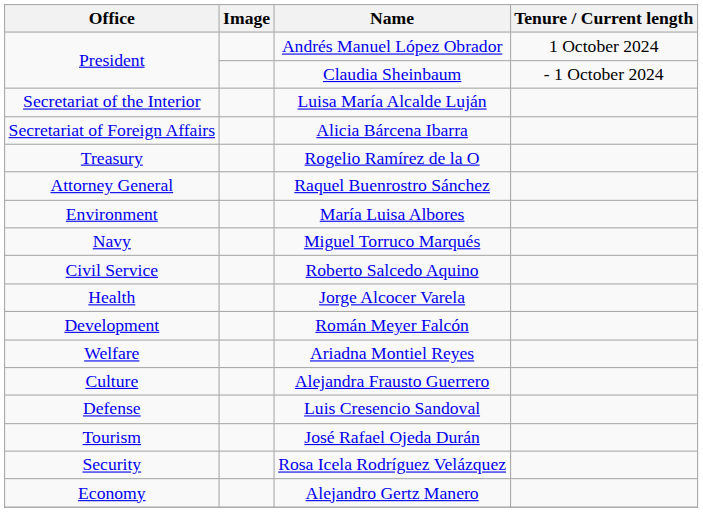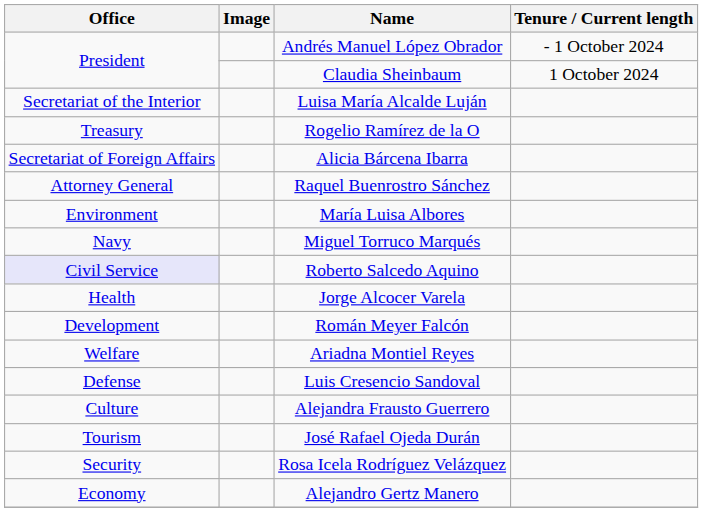Andrés Manuel López Obrador | Tenure / Current length: 1 October 2024 -> - 1 October 2024
Claudia Sheinbaum | Tenure / Current length: - 1 October 2024 -> 1 October 2024
rows swapped: Alicia Bárcena Ibarra <-> Rogelio Ramírez de la O
Roberto Salcedo Aquino | Office: no background -> lavender background
rows swapped: Alejandra Frausto Guerrero <-> Luis Cresencio Sandoval
